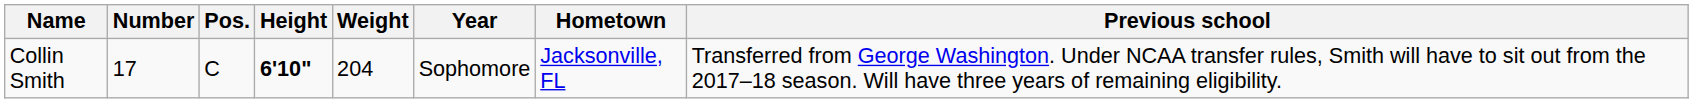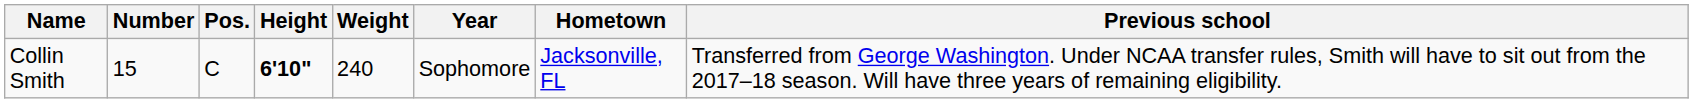Collin Smith | Number: 17 -> 15
Collin Smith | Weight: 204 -> 240
